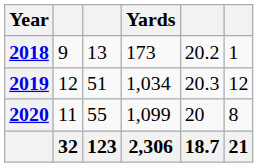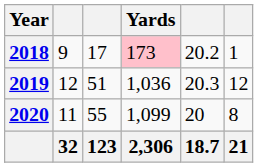2018 | column 3: 13 -> 17
2018 | Yards: no background -> pink background
2019 | Yards: 1,034 -> 1,036
